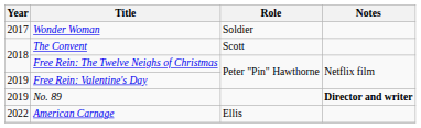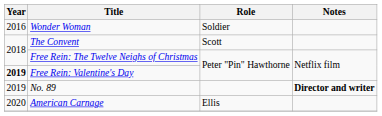Wonder Woman | Year: 2017 -> 2016
Free Rein: Valentine's Day | Year: normal -> bold
American Carnage | Year: 2022 -> 2020
